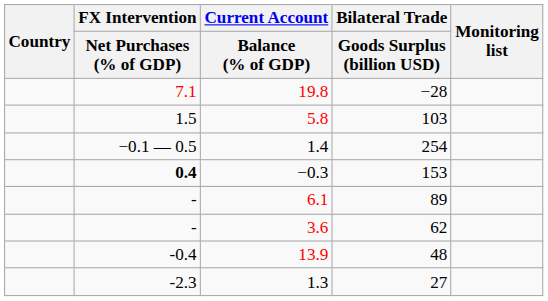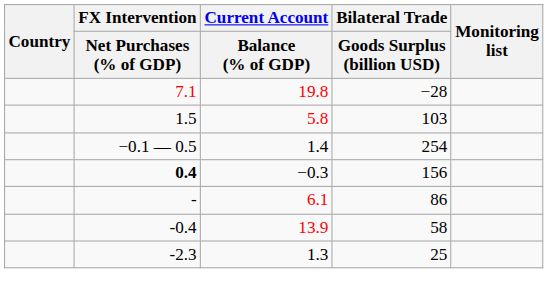−0.3 | Bilateral Trade / Goods Surplus (billion USD): 153 -> 156
6.1 | Bilateral Trade / Goods Surplus (billion USD): 89 -> 86
- row: - | 3.6 | 62
13.9 | Bilateral Trade / Goods Surplus (billion USD): 48 -> 58
1.3 | Bilateral Trade / Goods Surplus (billion USD): 27 -> 25
